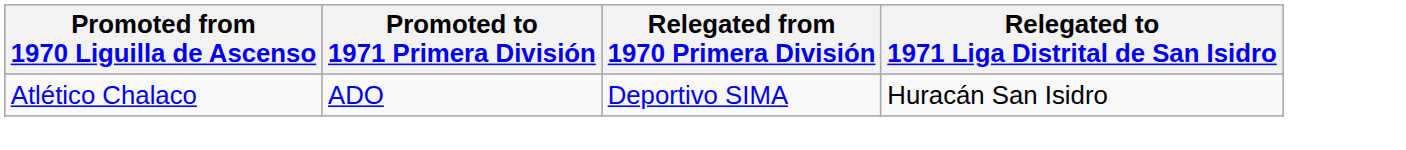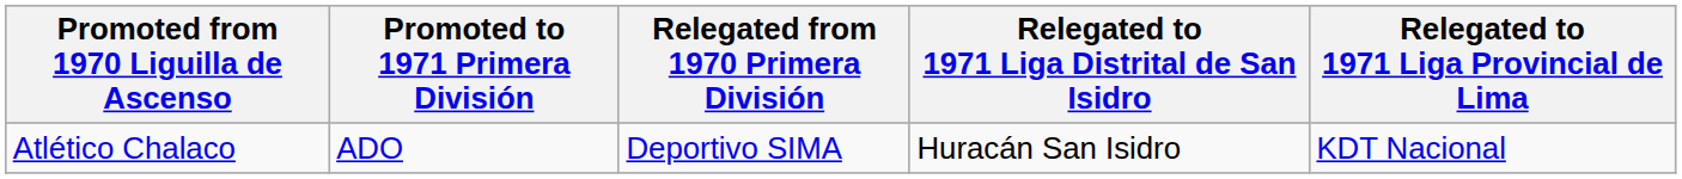+ column: Relegated to 1971 Liga Provincial de Lima | KDT Nacional
